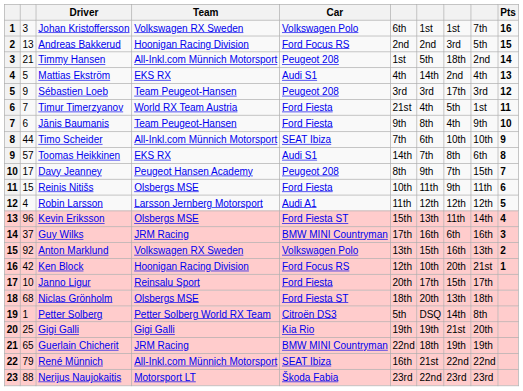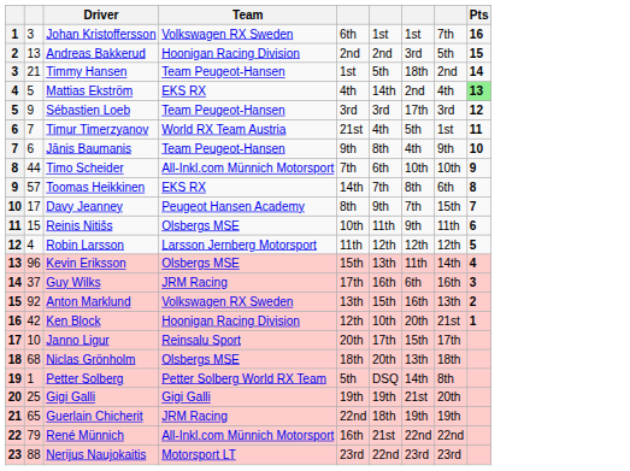- column: Car | Volkswagen Polo | Ford Focus RS | Peugeot 208 | Audi S1 | Peugeot 208 | Ford Fiesta | Ford Fiesta | SEAT Ibiza | Audi S1 | Peugeot 208 | Ford Fiesta | Audi A1 | Ford Fiesta ST | BMW MINI Countryman | Volkswagen Polo | Ford Focus RS | Ford Fiesta | Ford Fiesta ST | Citroën DS3 | Kia Rio | BMW MINI Countryman | SEAT Ibiza | Škoda Fabia
Timmy Hansen | Team: All-Inkl.com Münnich Motorsport -> Team Peugeot-Hansen
Mattias Ekström | Pts: no background -> lightgreen background
